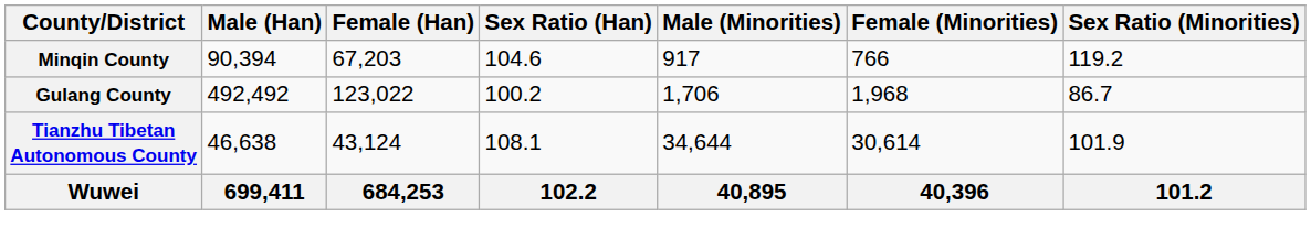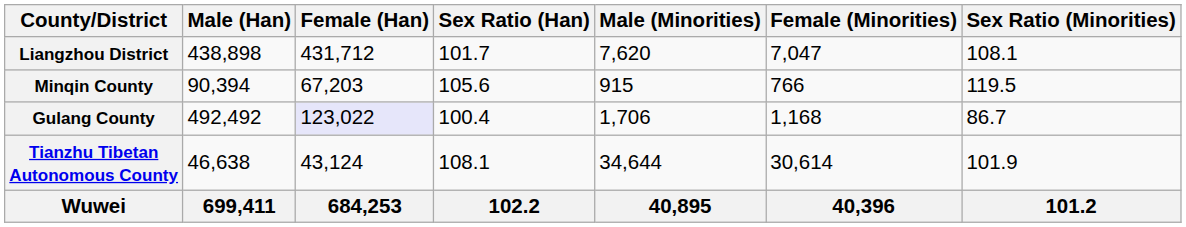+ row: Liangzhou District | 438,898 | 431,712 | 101.7 | 7,620 | 7,047 | 108.1
Minqin County | Sex Ratio (Han): 104.6 -> 105.6
Minqin County | Male (Minorities): 917 -> 915
Minqin County | Sex Ratio (Minorities): 119.2 -> 119.5
Gulang County | Female (Han): no background -> lavender background
Gulang County | Sex Ratio (Han): 100.2 -> 100.4
Gulang County | Female (Minorities): 1,968 -> 1,168
